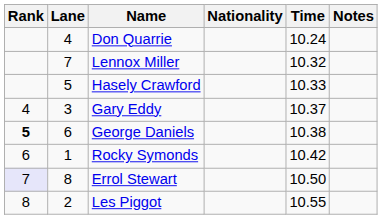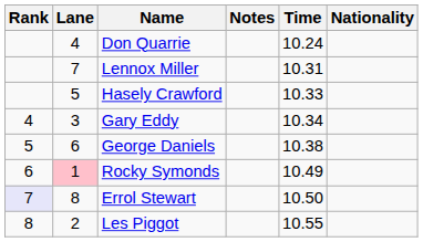columns swapped: Nationality <-> Notes
Lennox Miller | Time: 10.32 -> 10.31
Gary Eddy | Time: 10.37 -> 10.34
George Daniels | Rank: bold -> normal
Rocky Symonds | Lane: no background -> pink background
Rocky Symonds | Time: 10.42 -> 10.49
